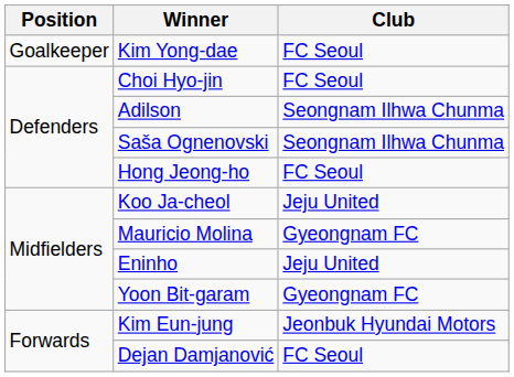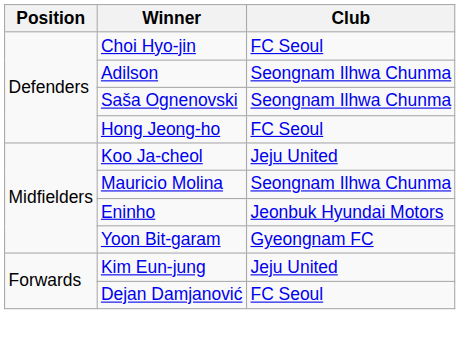- row: Goalkeeper | Kim Yong-dae | FC Seoul
Mauricio Molina | Club: Gyeongnam FC -> Seongnam Ilhwa Chunma
Eninho | Club: Jeju United -> Jeonbuk Hyundai Motors
Kim Eun-jung | Club: Jeonbuk Hyundai Motors -> Jeju United
